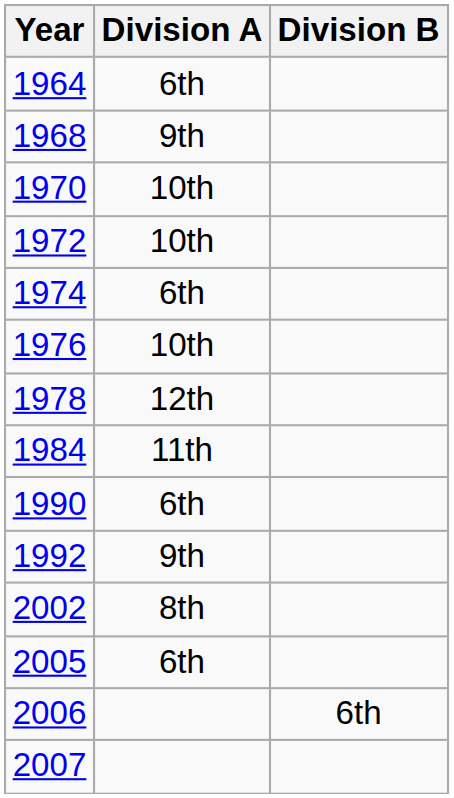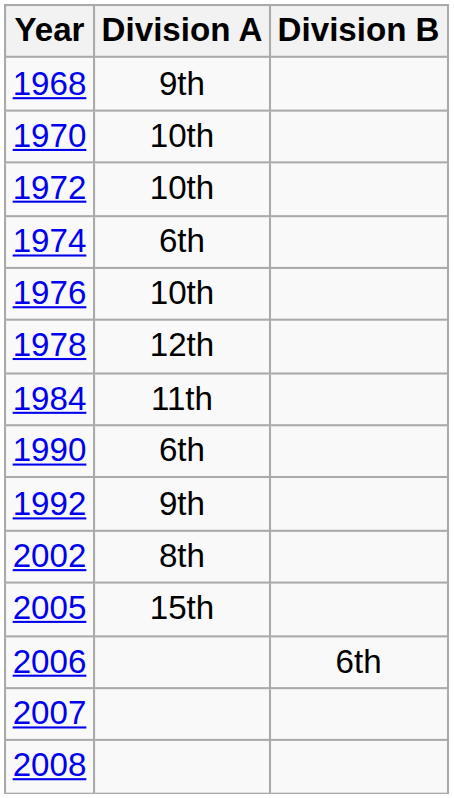- row: 1964 | 6th
2005 | Division A: 6th -> 15th
+ row: 2008
